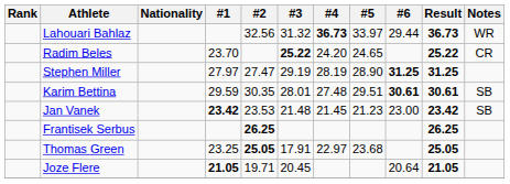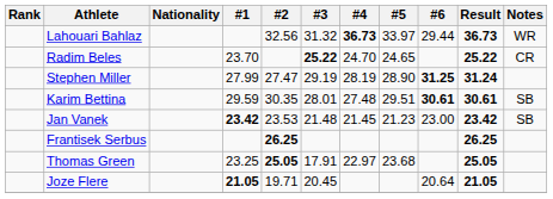Radim Beles | #4: 24.20 -> 24.70
Stephen Miller | #1: 27.97 -> 27.99
Stephen Miller | Result: 31.25 -> 31.24
